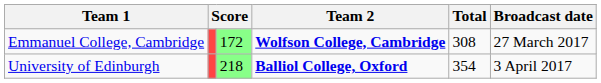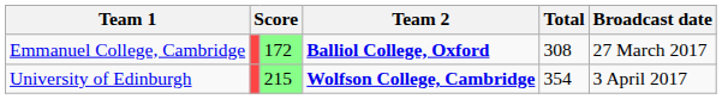Emmanuel College, Cambridge | Team 2: Wolfson College, Cambridge -> Balliol College, Oxford
University of Edinburgh | column 3: 218 -> 215
University of Edinburgh | Team 2: Balliol College, Oxford -> Wolfson College, Cambridge
